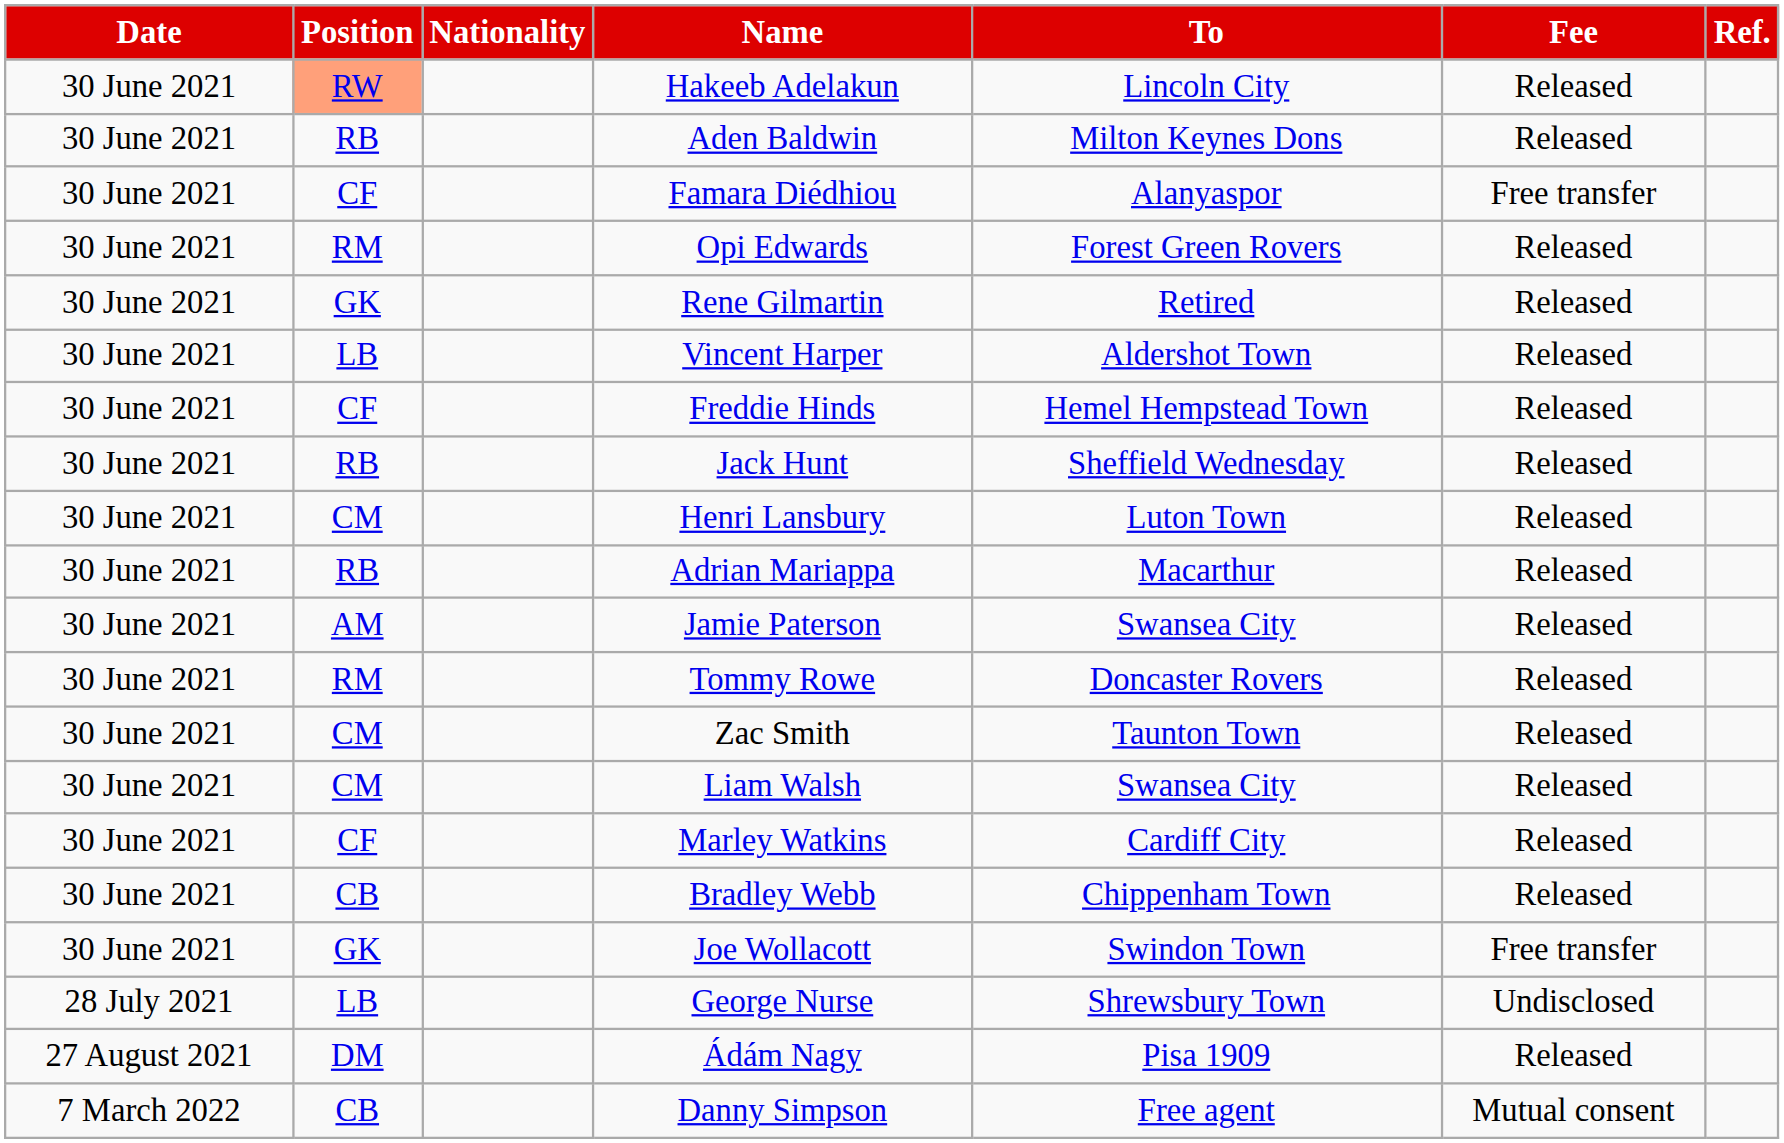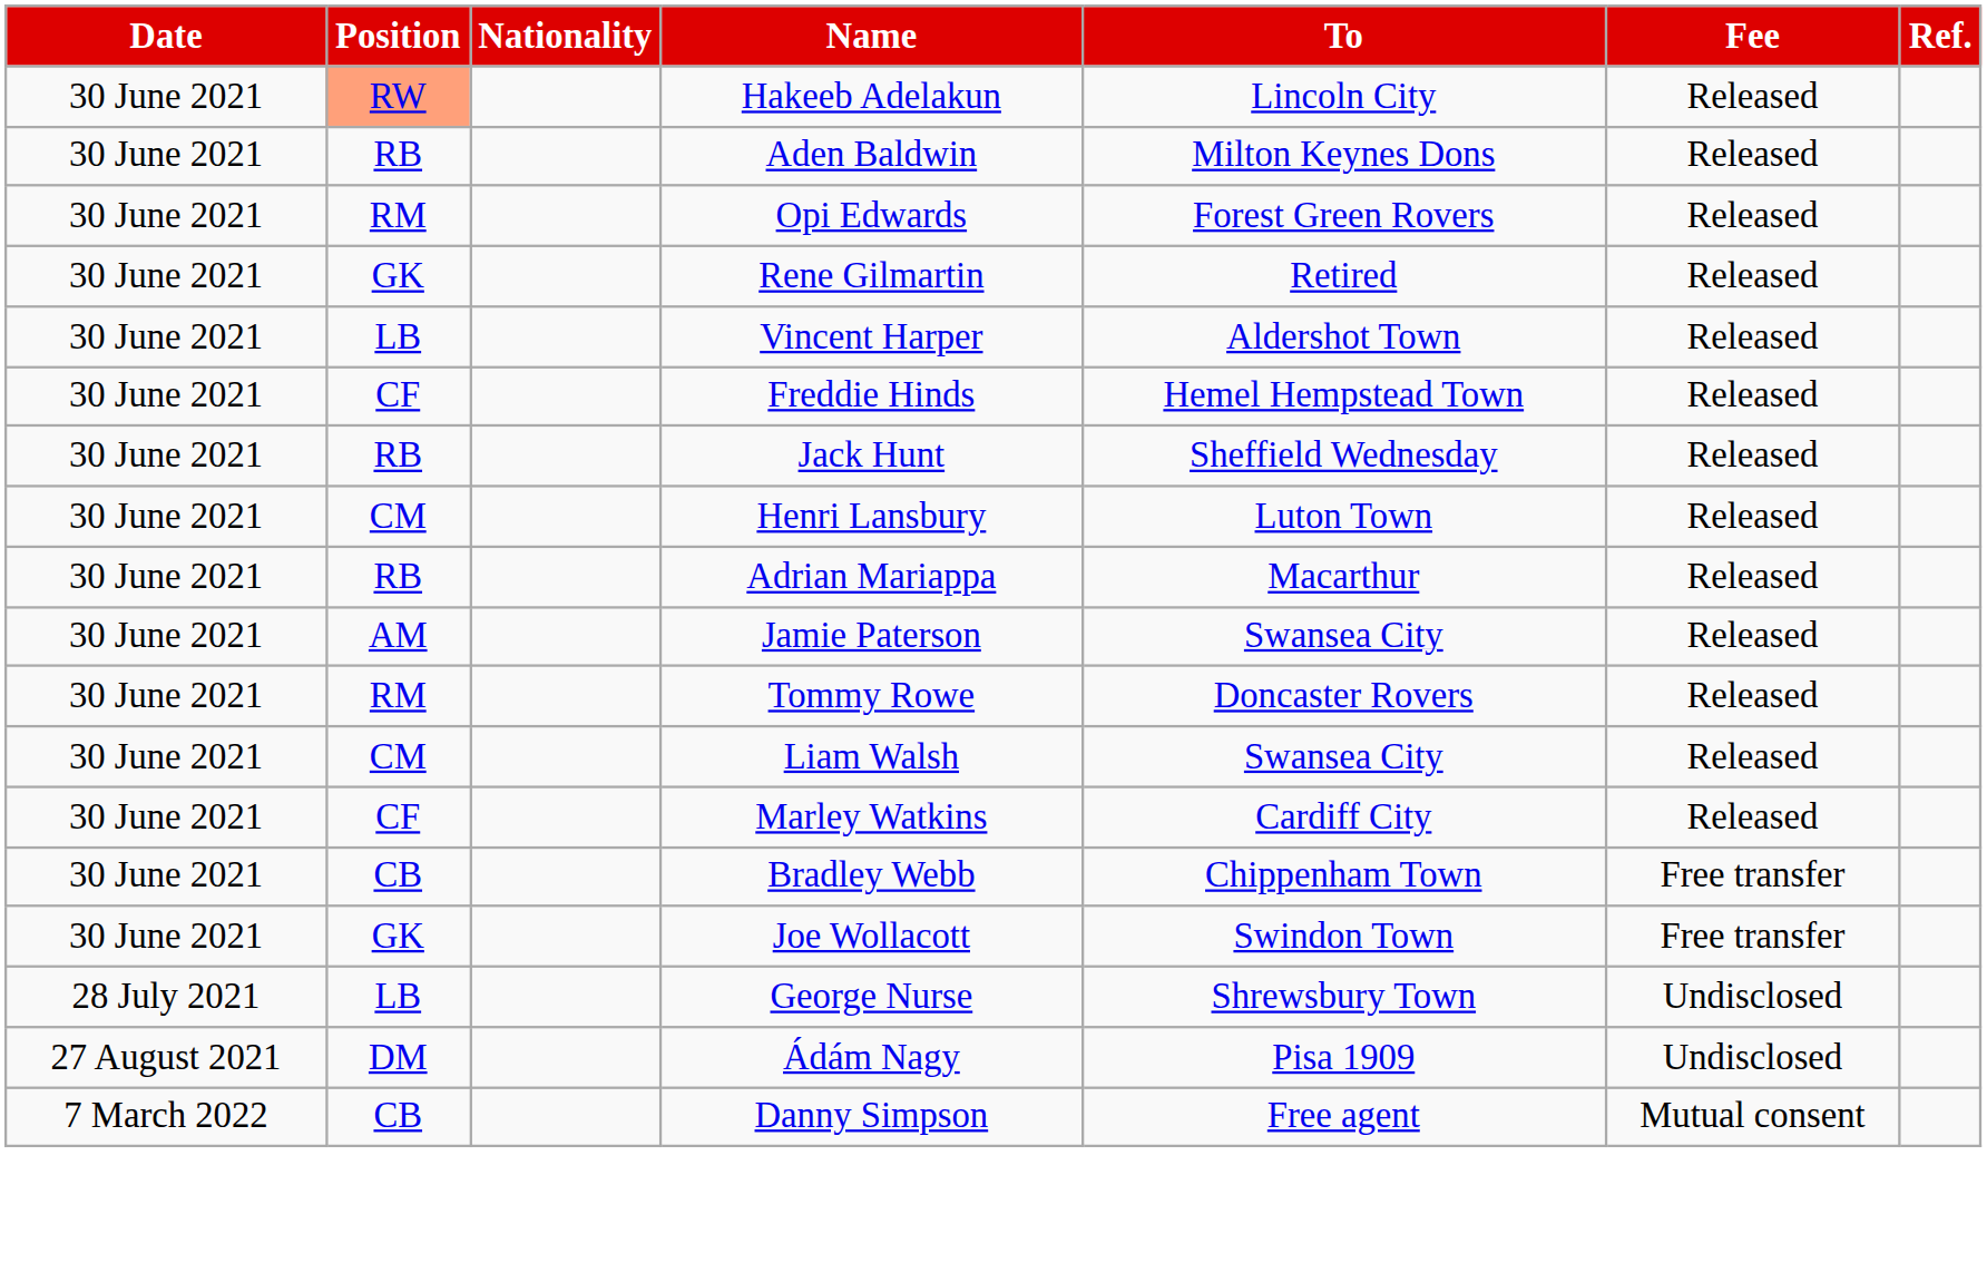- row: 30 June 2021 | CF | Famara Diédhiou | Alanyaspor | Free transfer
- row: 30 June 2021 | CM | Zac Smith | Taunton Town | Released
Bradley Webb | Fee: Released -> Free transfer
Ádám Nagy | Fee: Released -> Undisclosed
